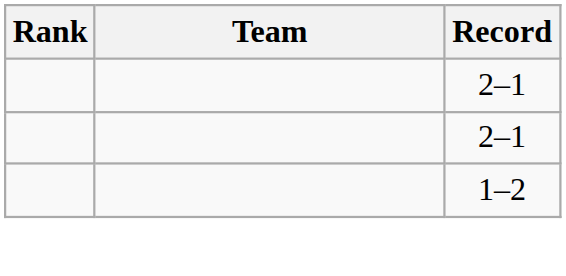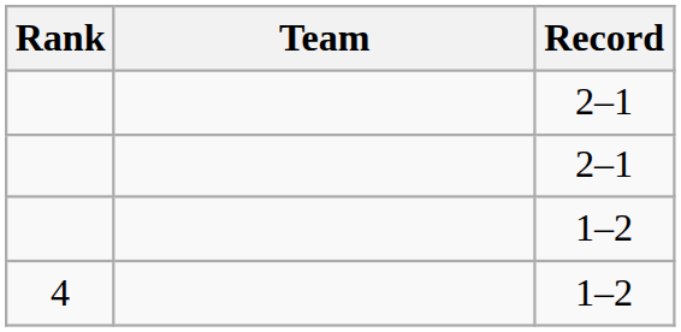+ row: 4 | 1–2
